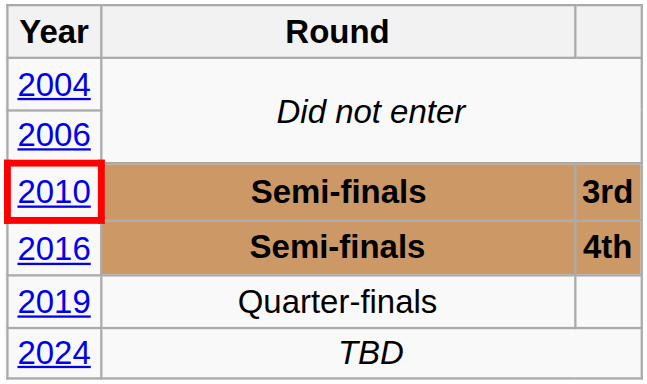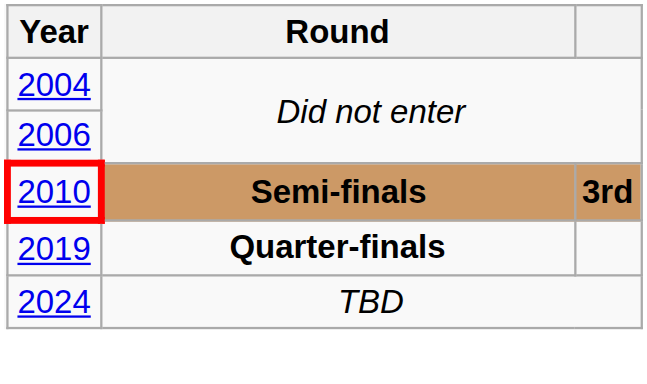- row: 2016 | Semi-finals | 4th
2019 | Round: normal -> bold
